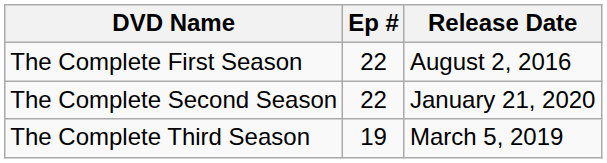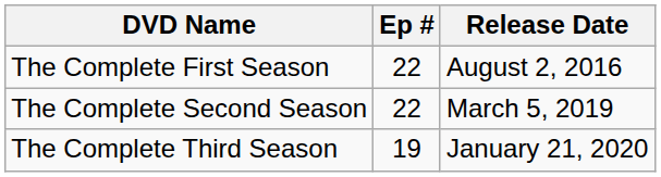The Complete Second Season | Release Date: January 21, 2020 -> March 5, 2019
The Complete Third Season | Release Date: March 5, 2019 -> January 21, 2020
